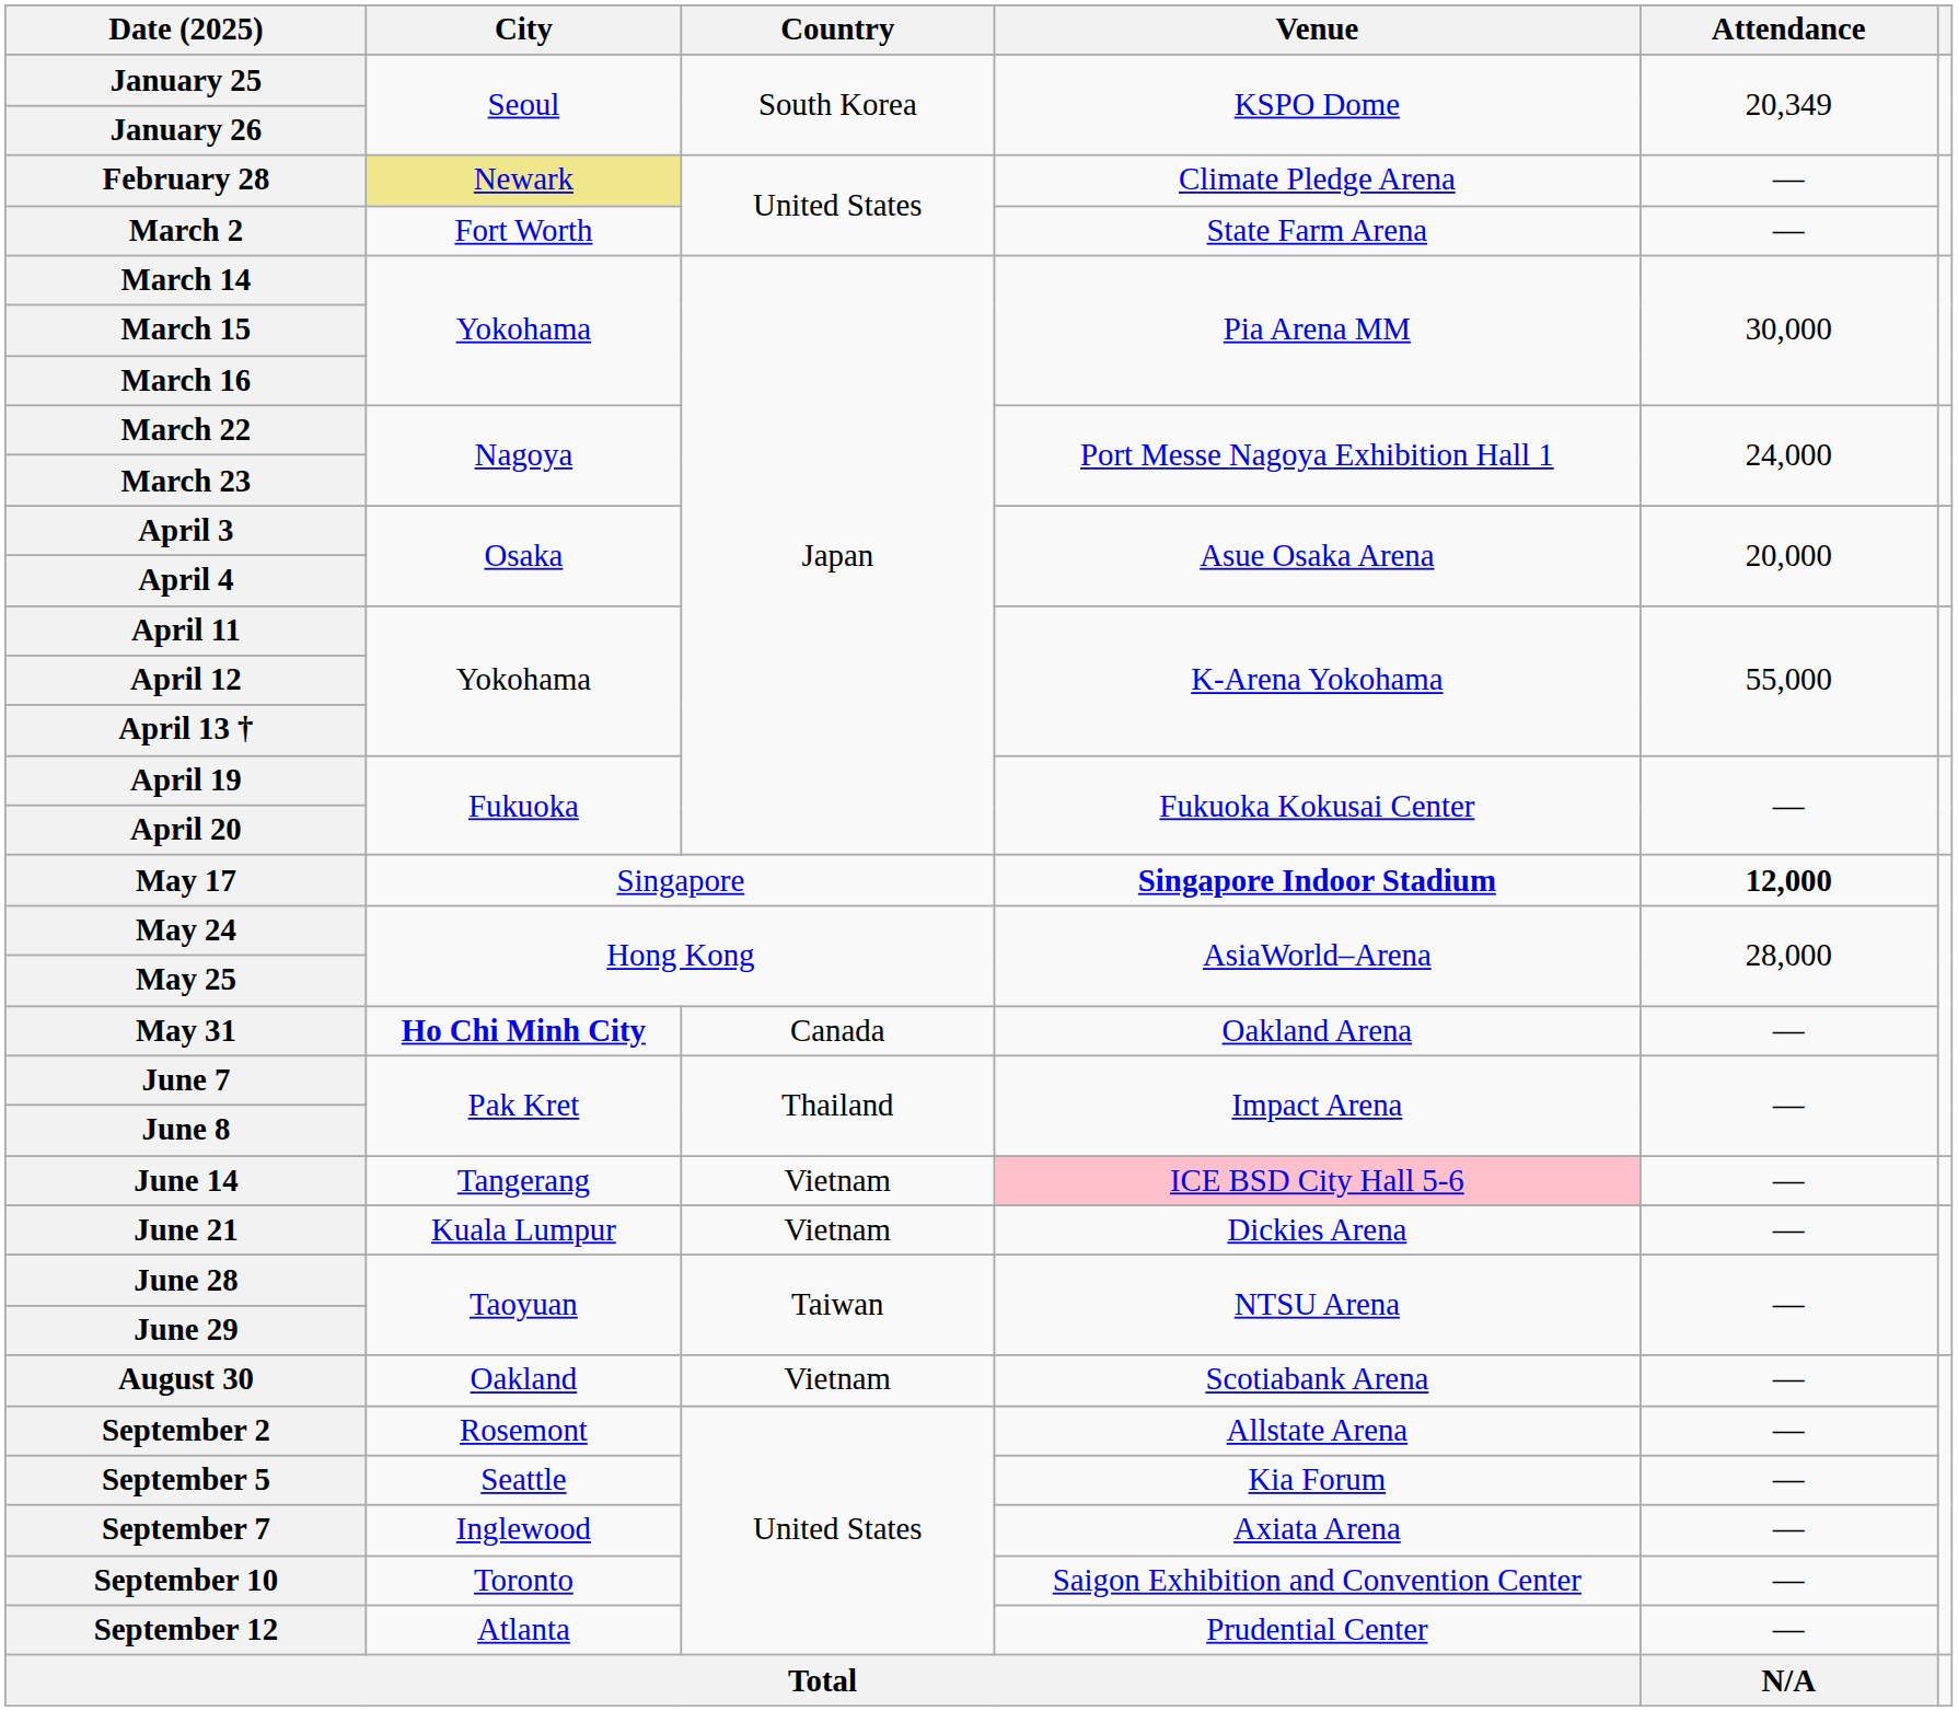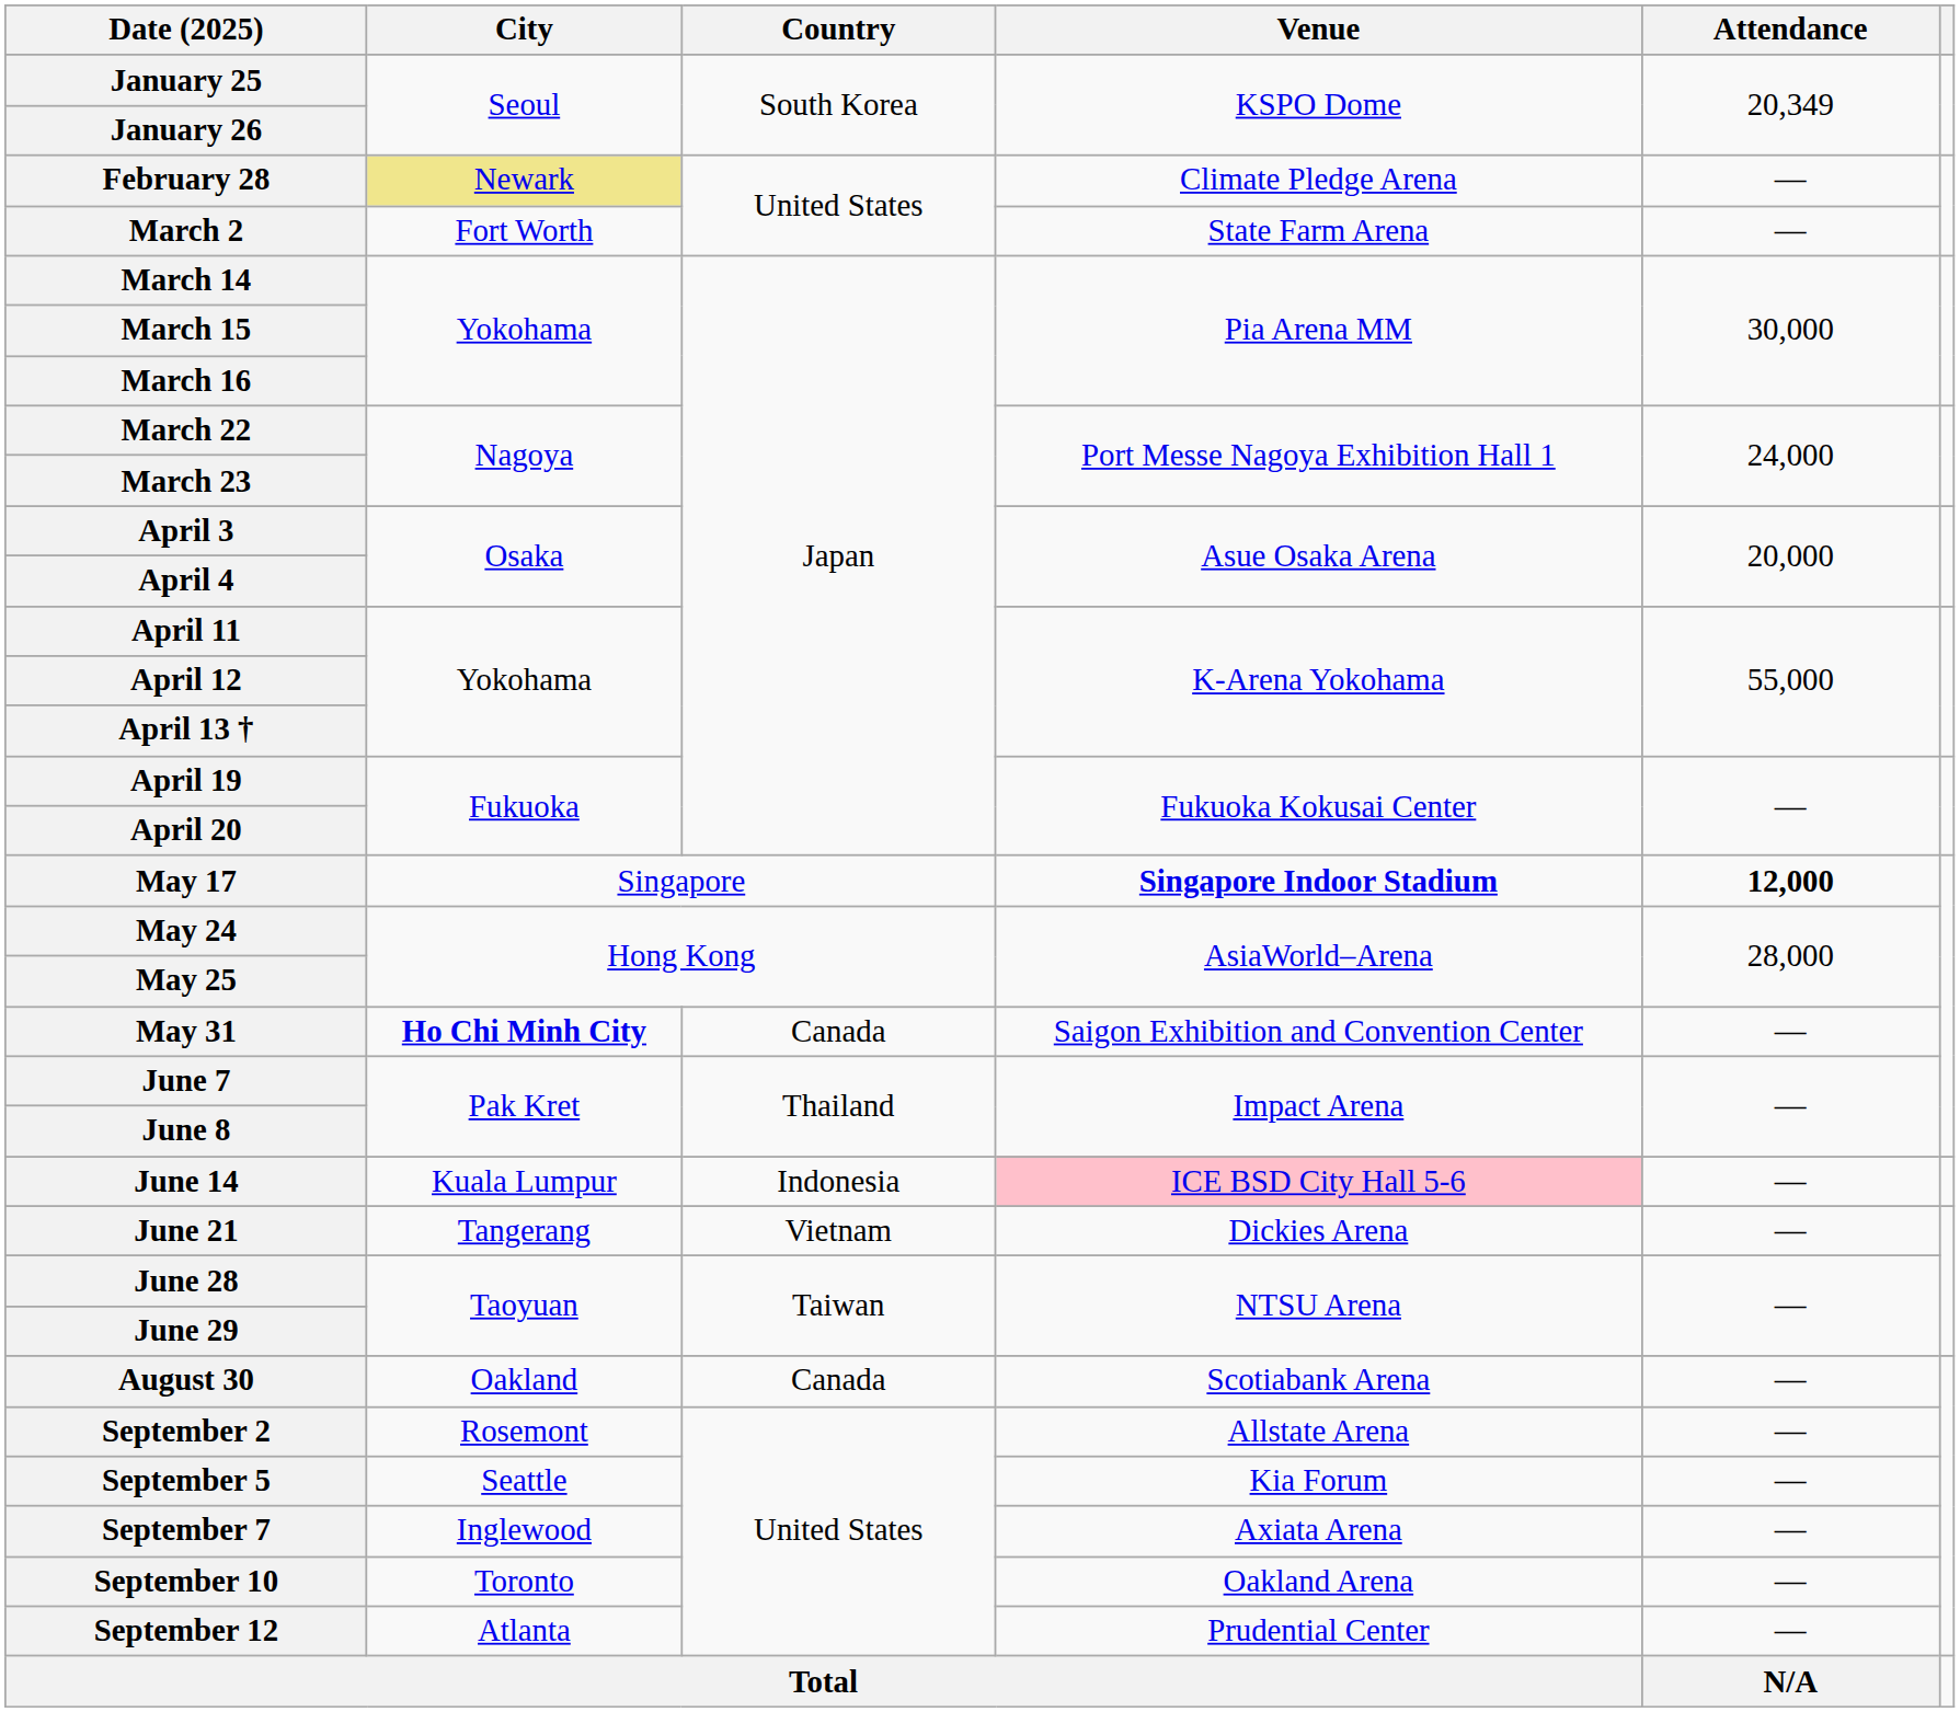May 31 | Venue: Oakland Arena -> Saigon Exhibition and Convention Center
June 14 | City: Tangerang -> Kuala Lumpur
June 14 | Country: Vietnam -> Indonesia
June 21 | City: Kuala Lumpur -> Tangerang
August 30 | Country: Vietnam -> Canada
September 10 | Venue: Saigon Exhibition and Convention Center -> Oakland Arena
